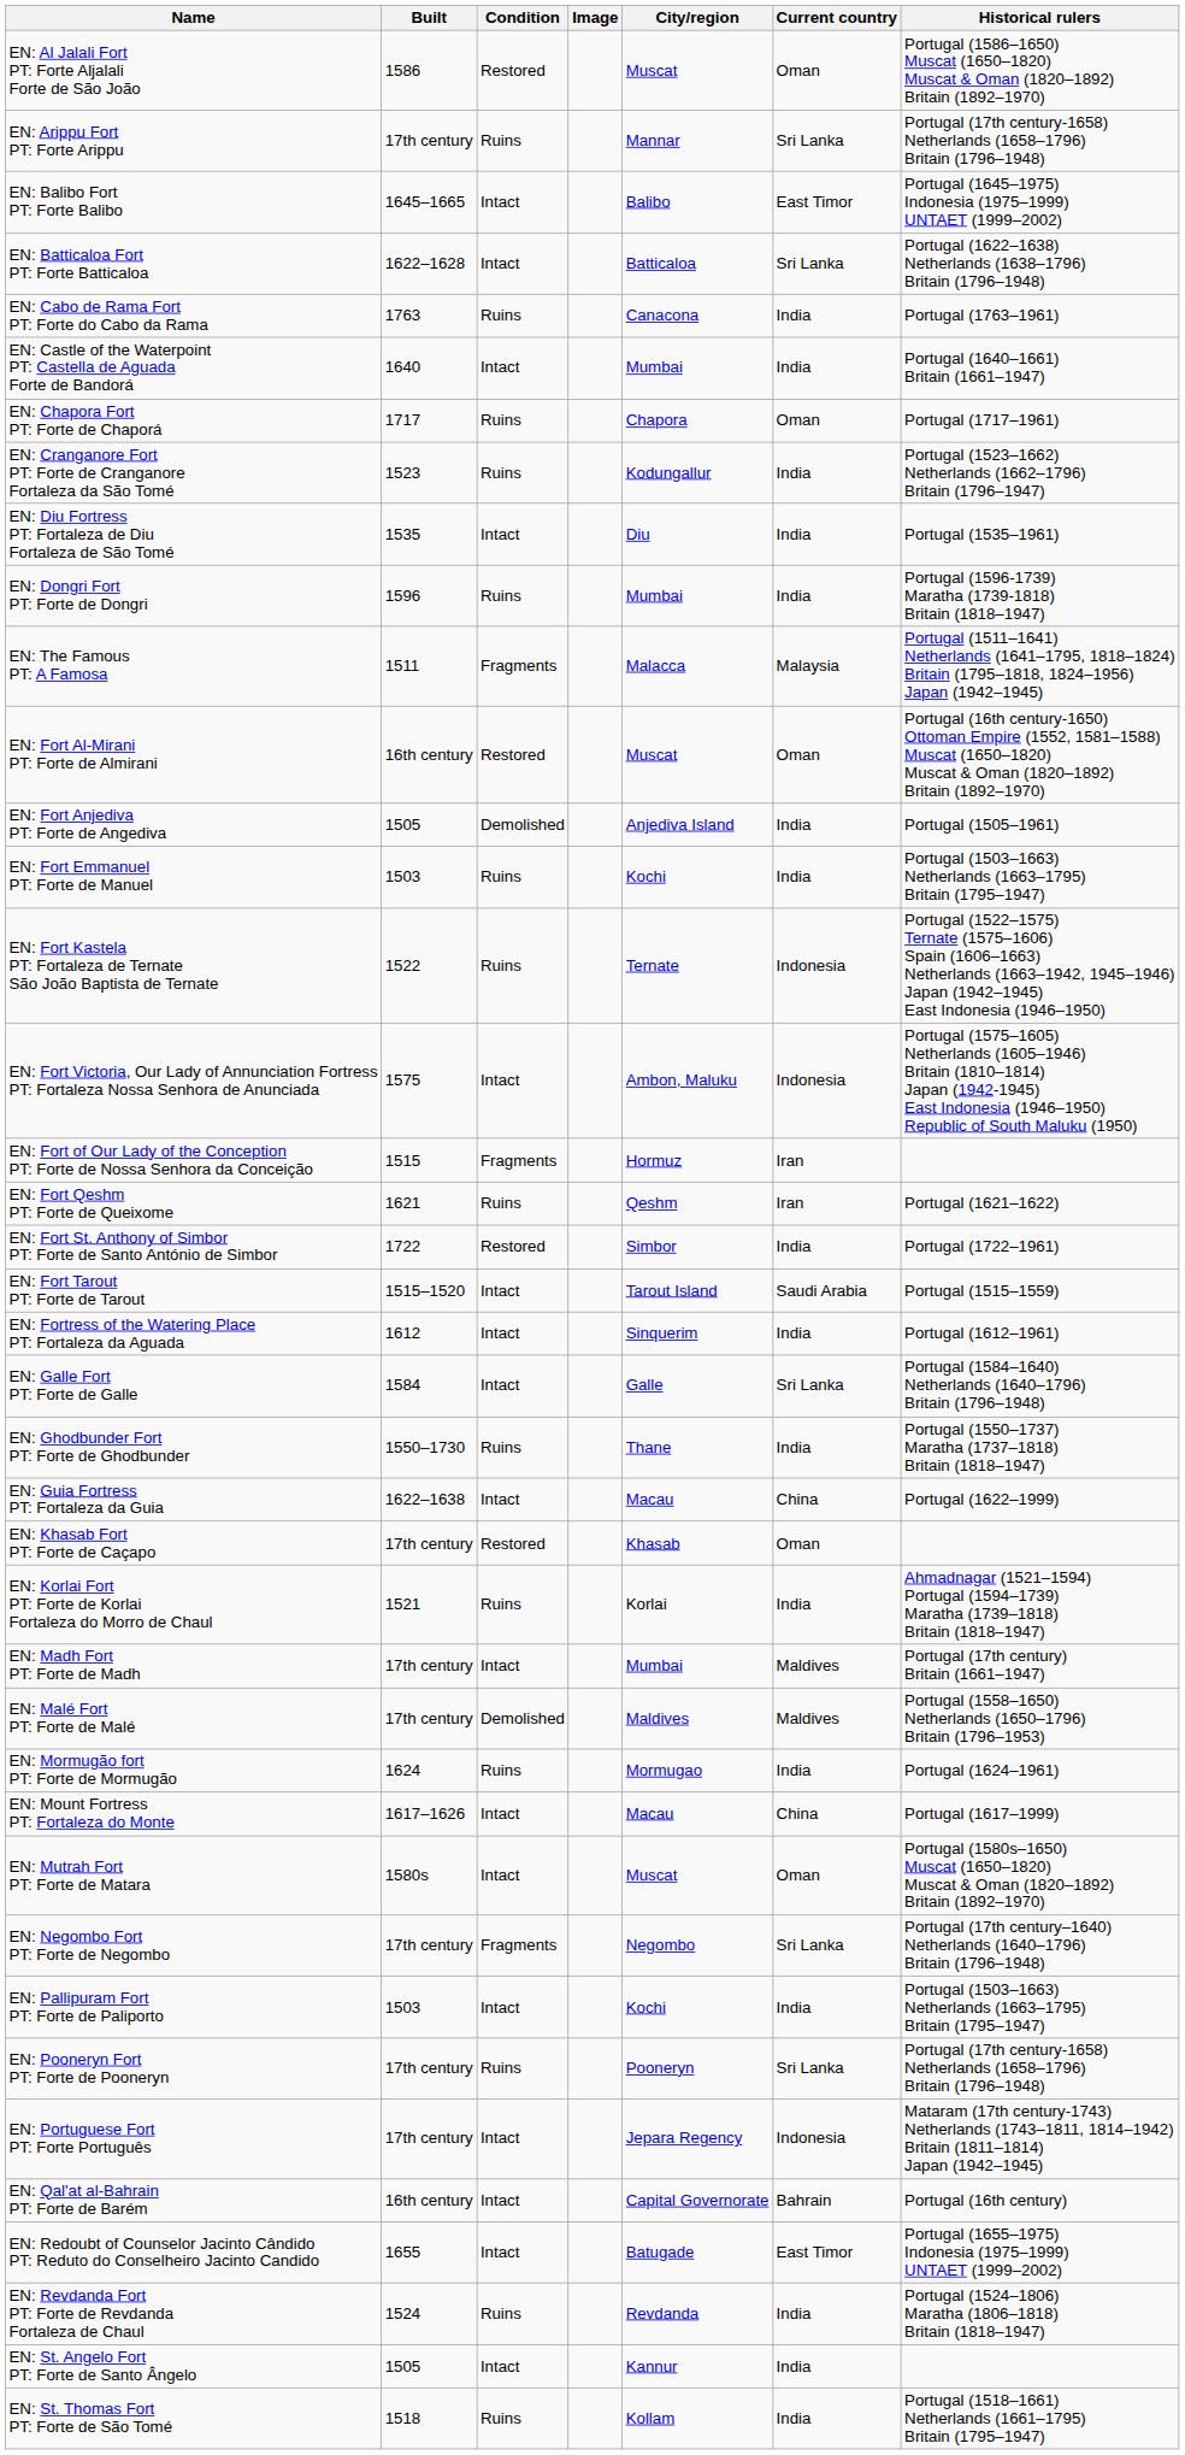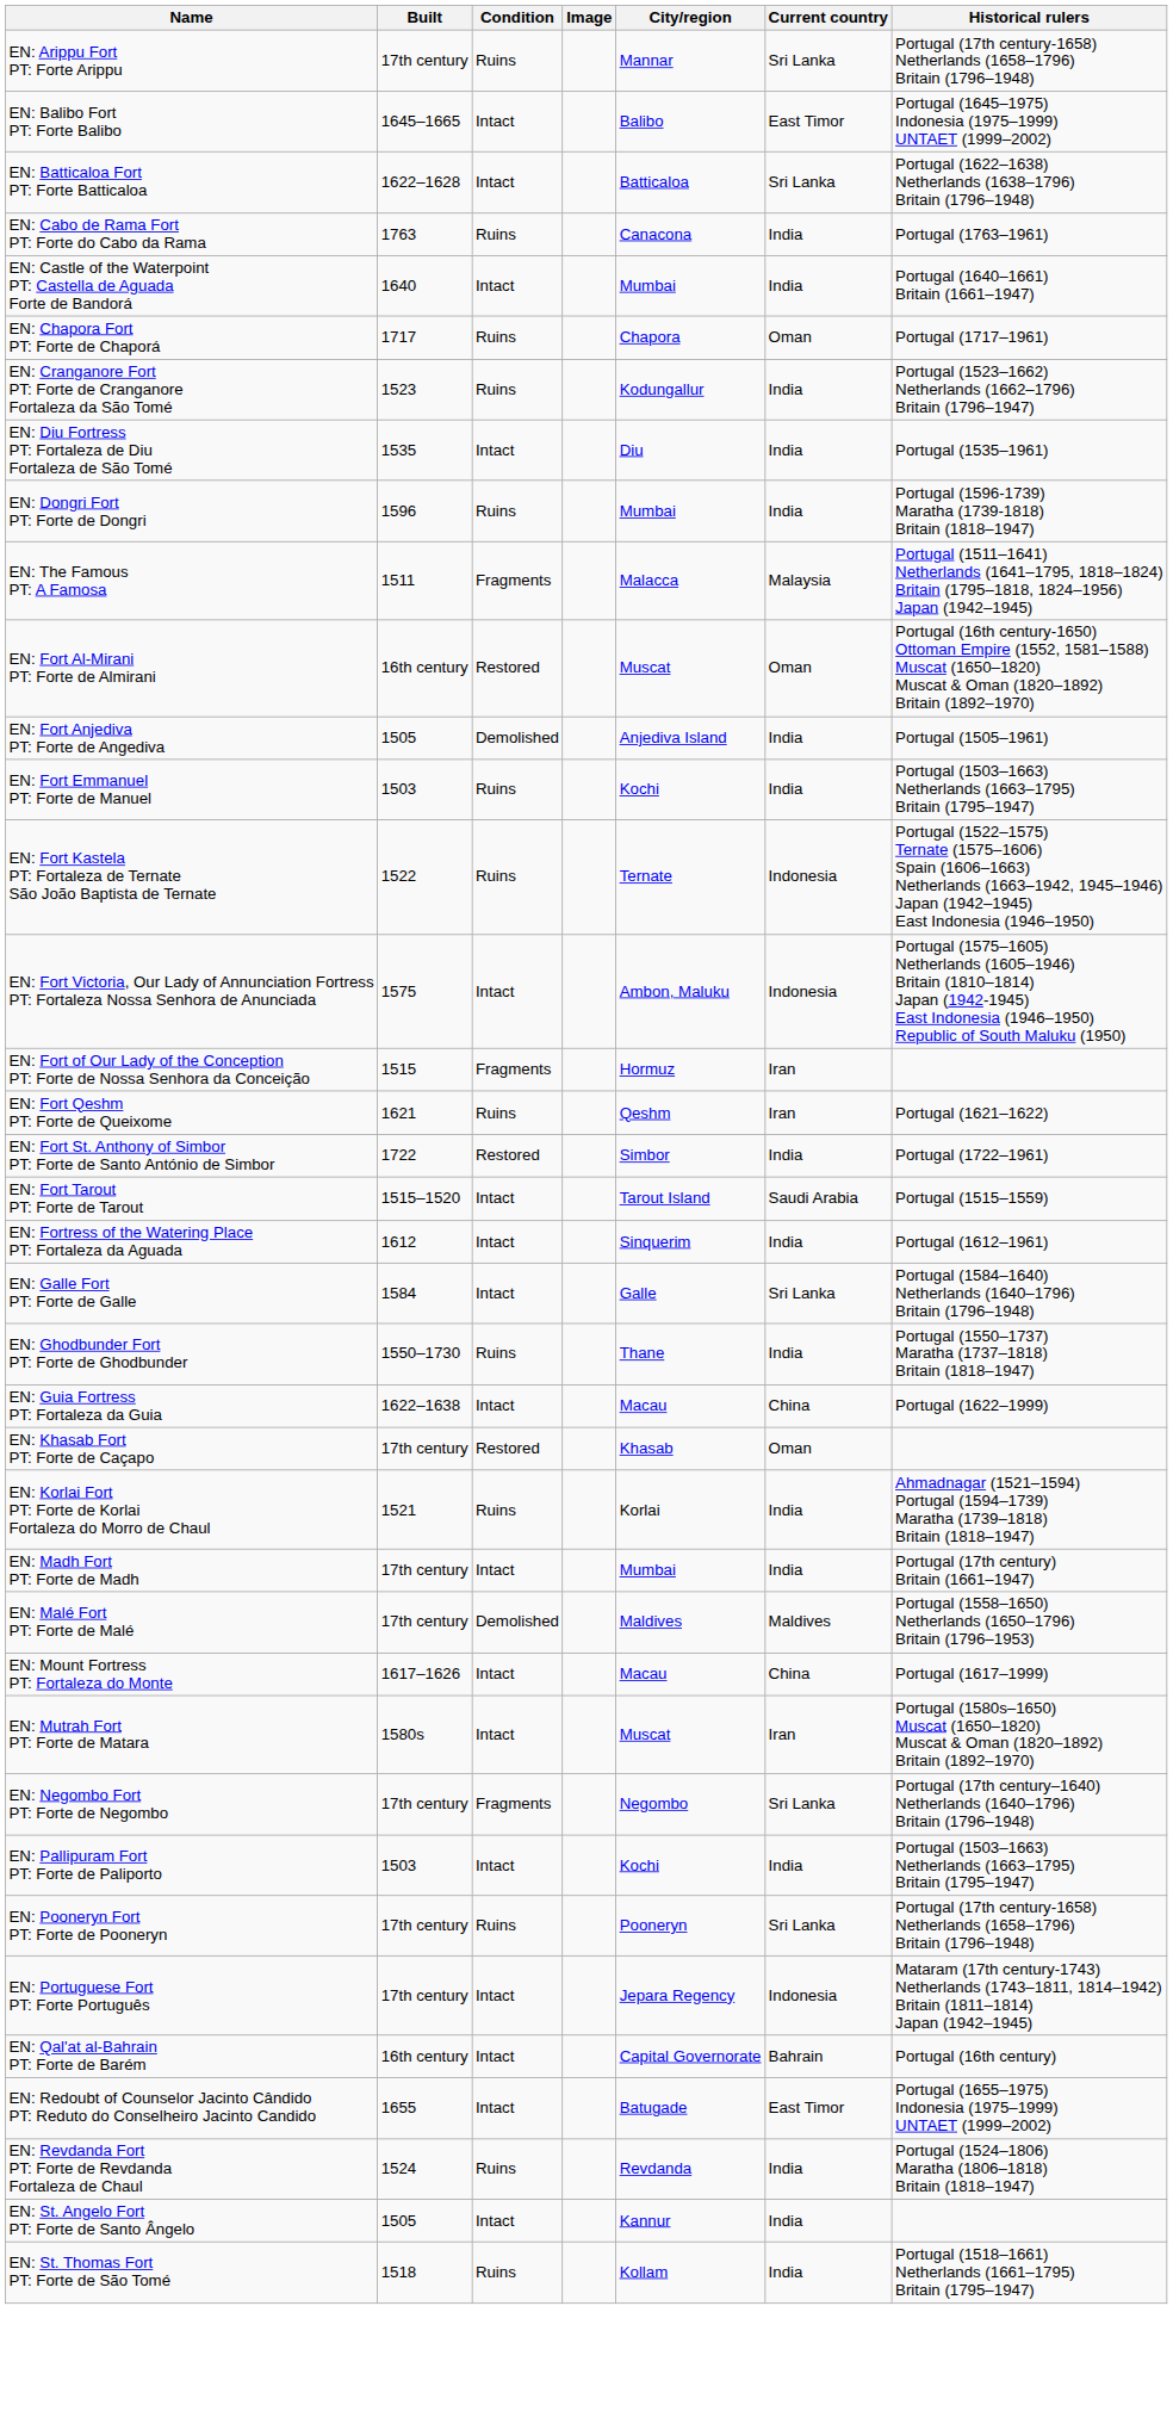- row: EN: Al Jalali Fort PT: Forte Aljalali Forte de São João | 1586 | Restored | Muscat | Oman | Portugal (1586–1650) Muscat (1650–1820) Muscat & Oman (1820–1892) Britain (1892–1970)
EN: Madh Fort PT: Forte de Madh | Current country: Maldives -> India
- row: EN: Mormugão fort PT: Forte de Mormugão | 1624 | Ruins | Mormugao | India | Portugal (1624–1961)
EN: Mutrah Fort PT: Forte de Matara | Current country: Oman -> Iran
